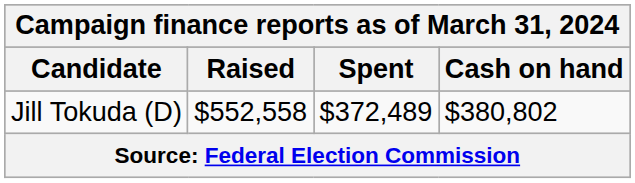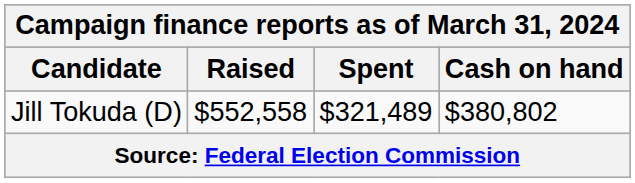Jill Tokuda (D) | Spent: $372,489 -> $321,489
